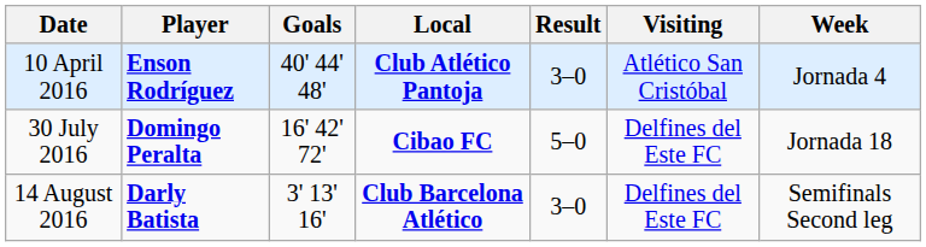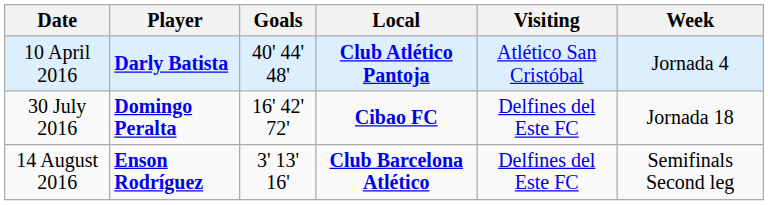- column: Result | 3–0 | 5–0 | 3–0
10 April 2016 | Player: Enson Rodríguez -> Darly Batista
14 August 2016 | Player: Darly Batista -> Enson Rodríguez
